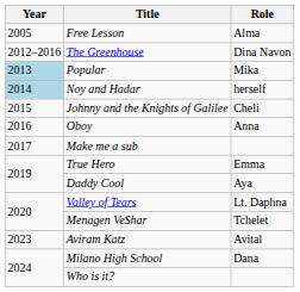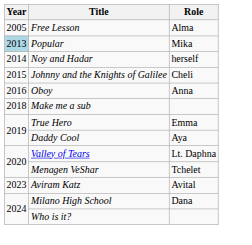- row: 2012–2016 | The Greenhouse | Dina Navon
Noy and Hadar | Year: lightblue background -> no background
Make me a sub | Year: 2017 -> 2018
